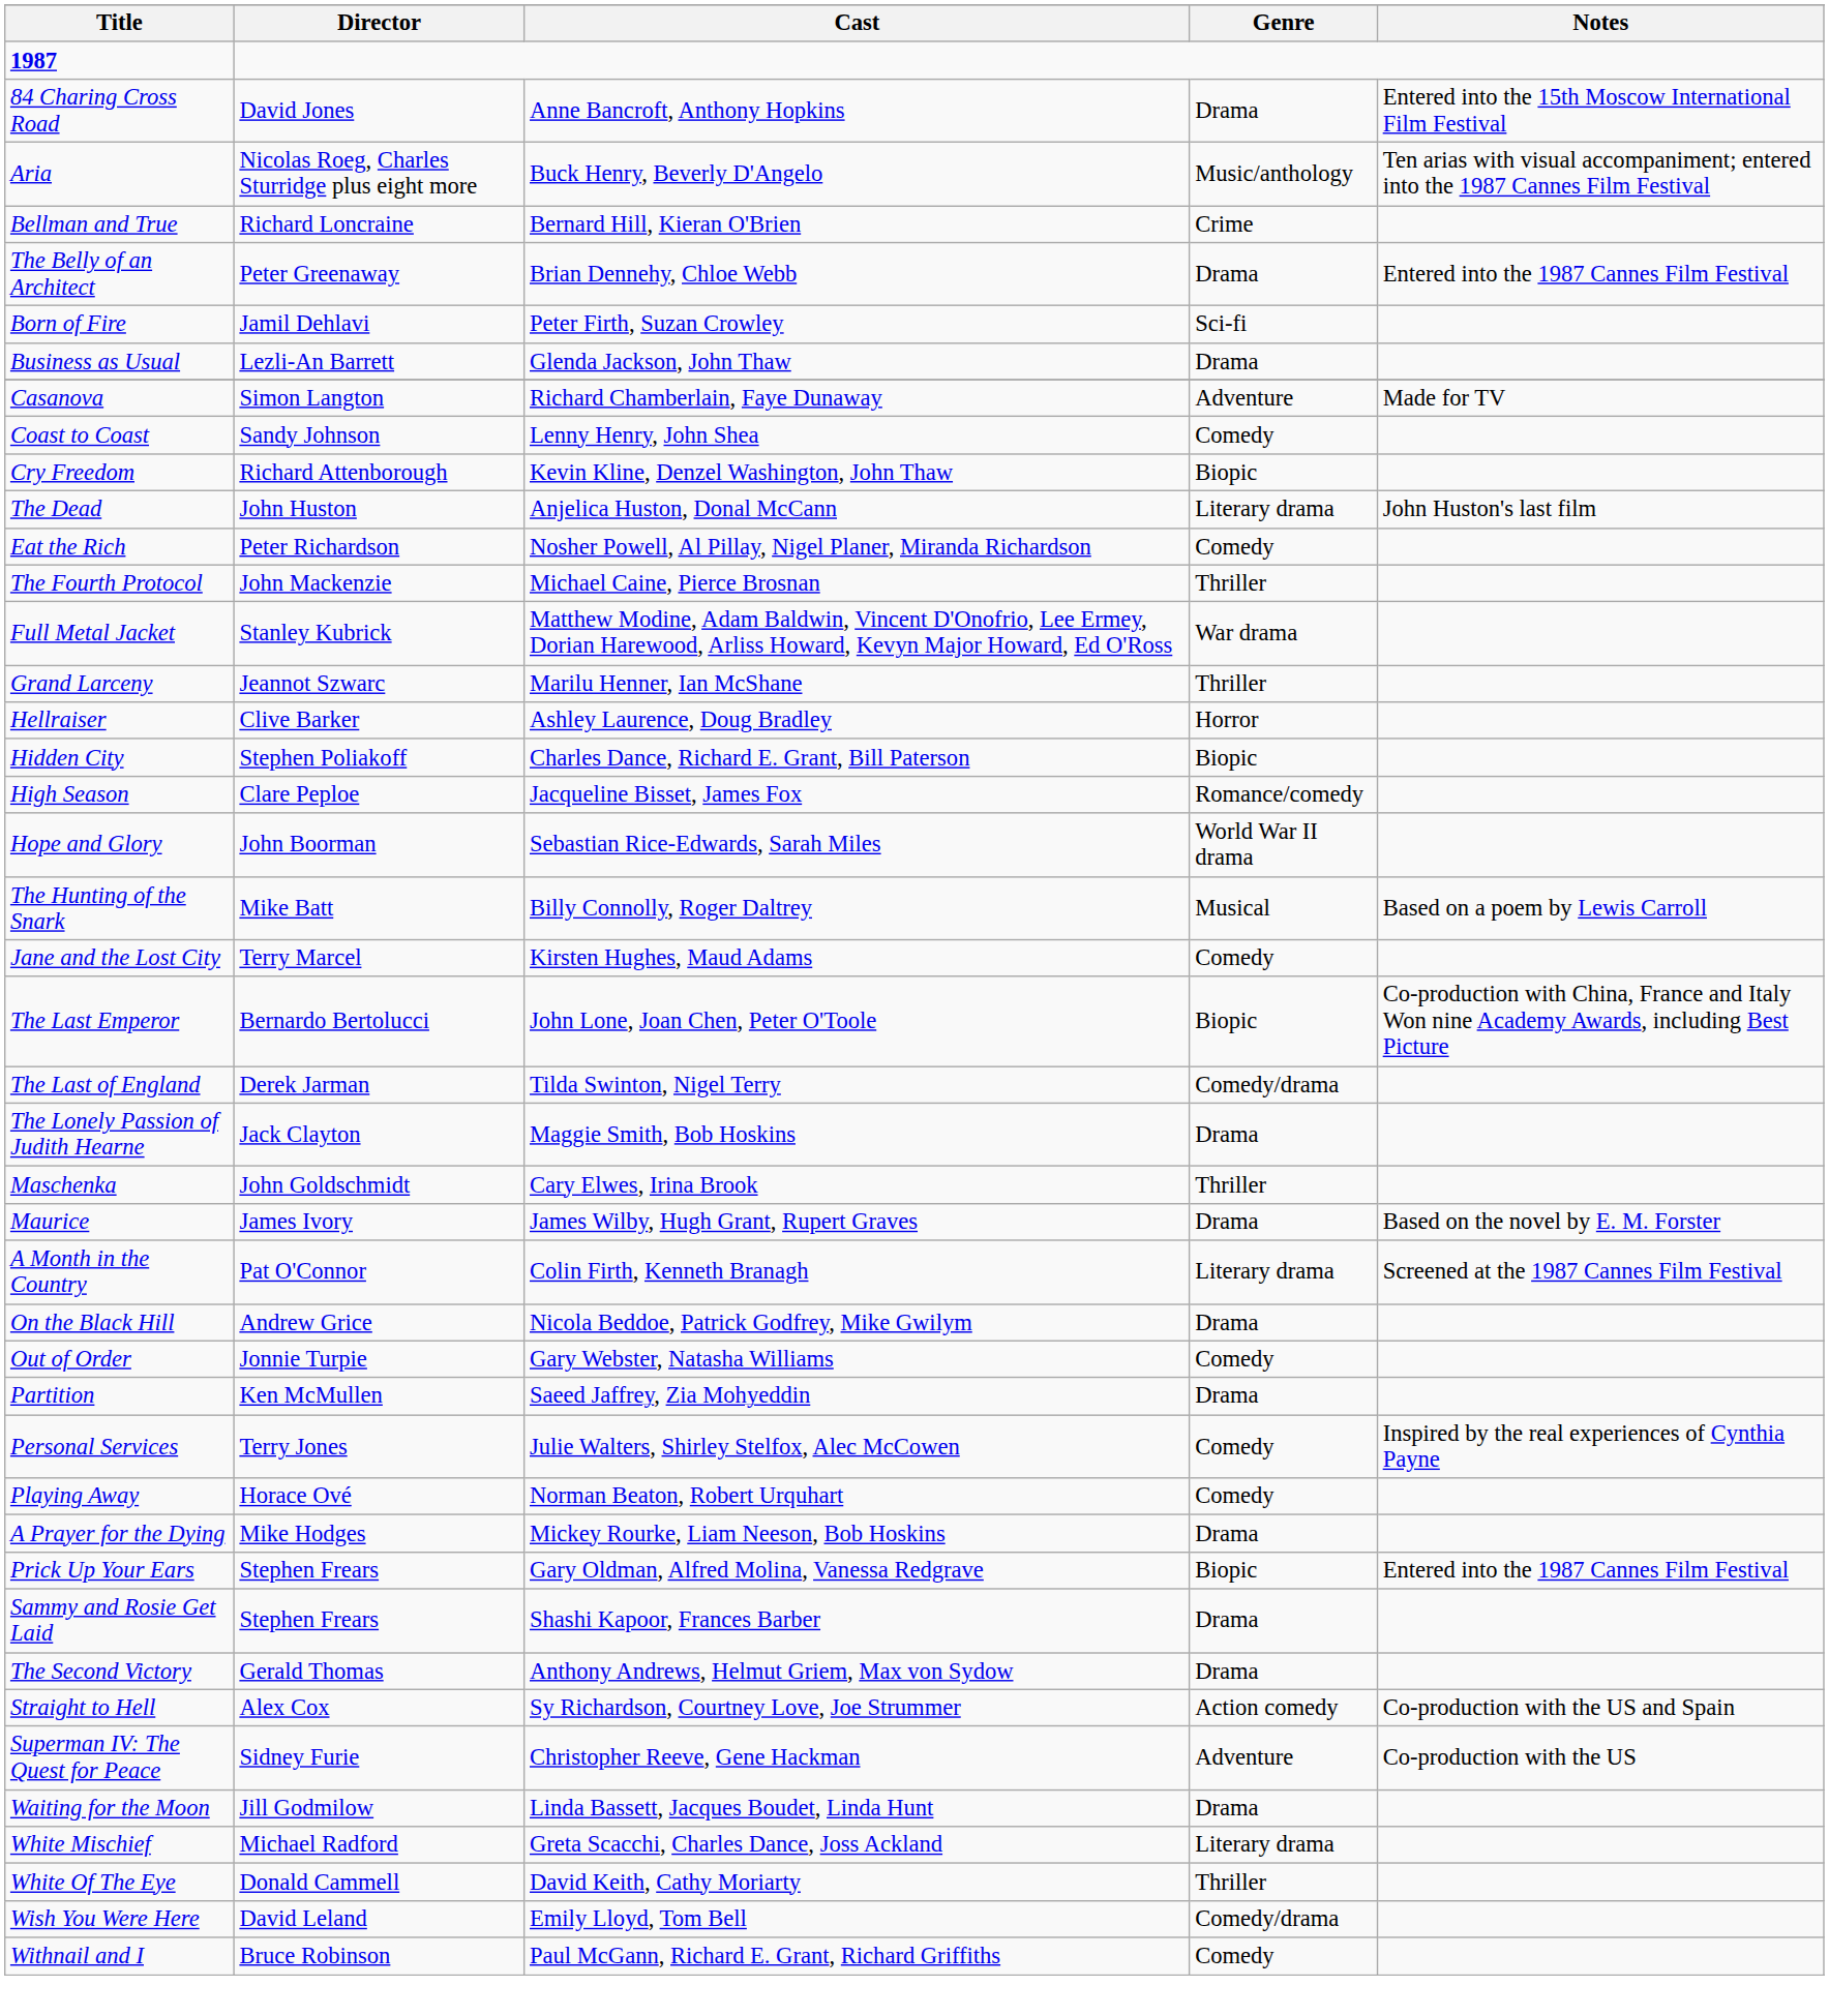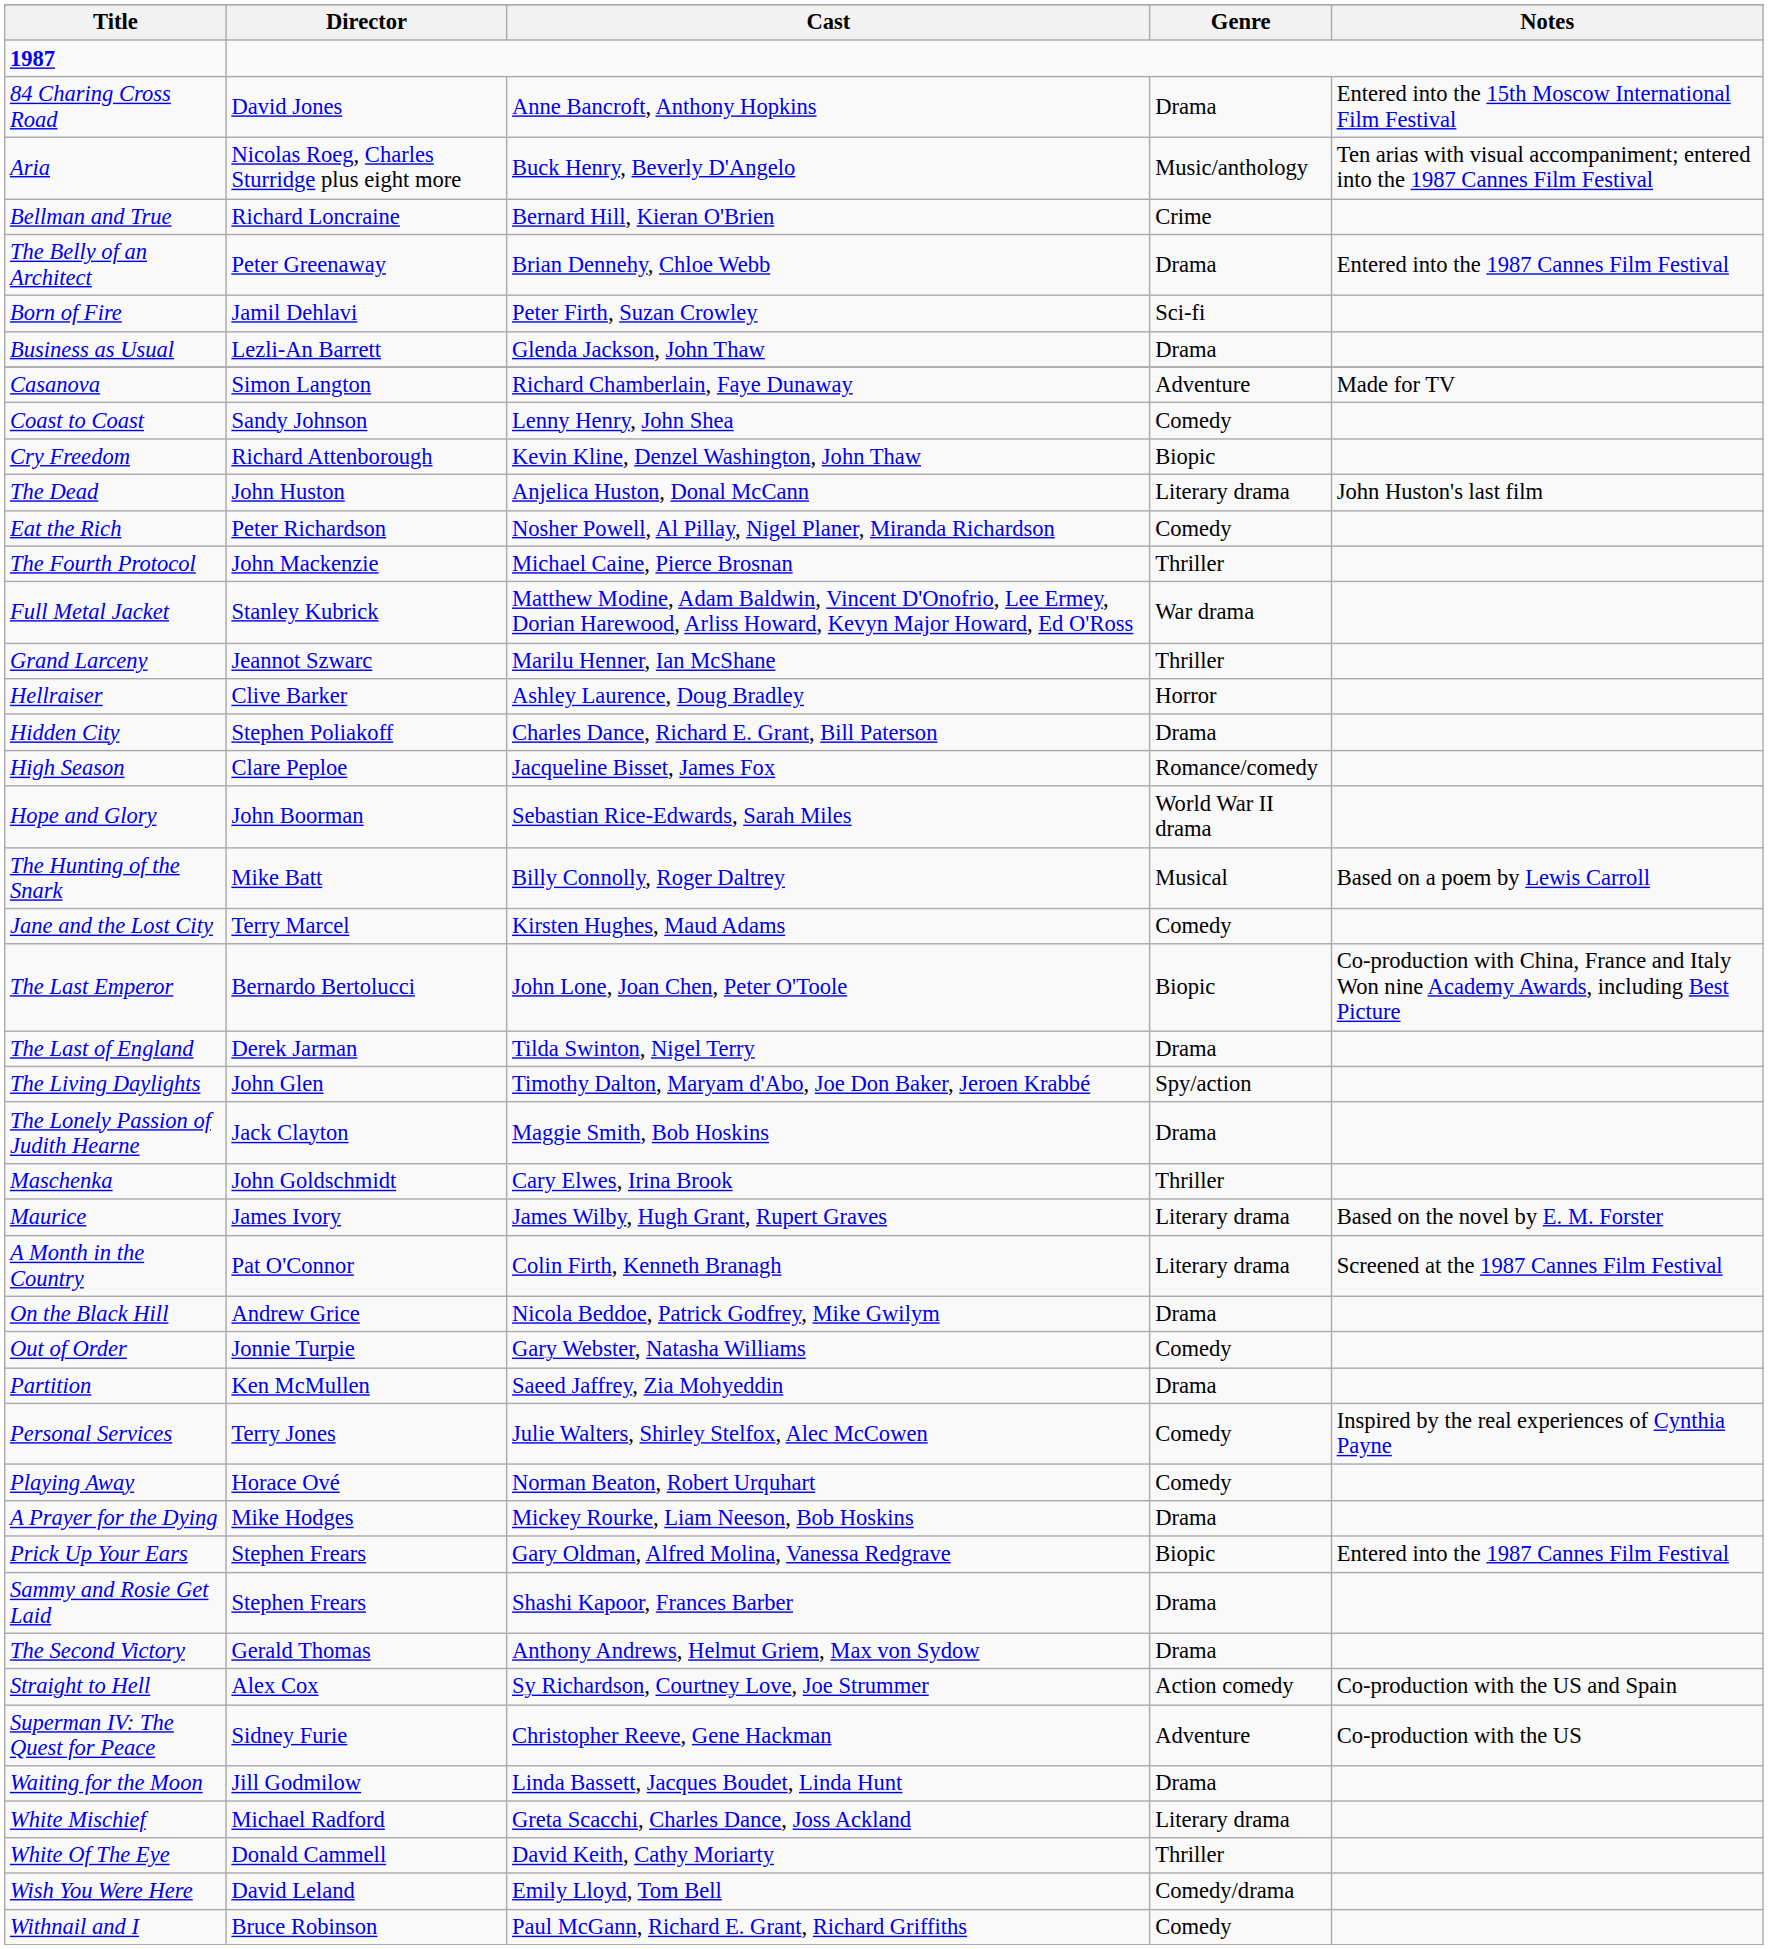Hidden City | Genre: Biopic -> Drama
The Last of England | Genre: Comedy/drama -> Drama
+ row: The Living Daylights | John Glen | Timothy Dalton, Maryam d'Abo, Joe Don Baker, Jeroen Krabbé | Spy/action
Maurice | Genre: Drama -> Literary drama
